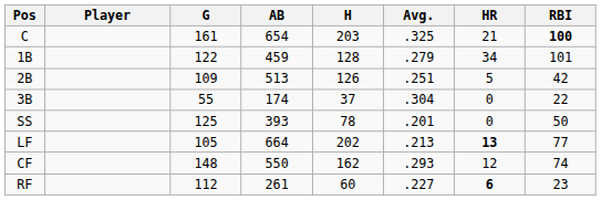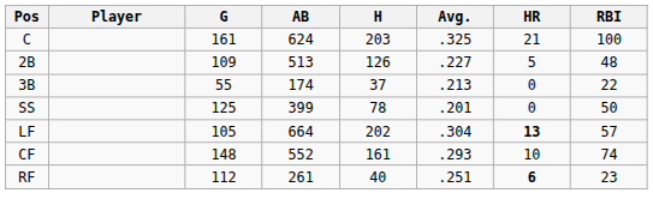C | AB: 654 -> 624
C | RBI: bold -> normal
- row: 1B | 122 | 459 | 128 | .279 | 34 | 101
2B | Avg.: .251 -> .227
2B | RBI: 42 -> 48
3B | Avg.: .304 -> .213
SS | AB: 393 -> 399
LF | Avg.: .213 -> .304
LF | RBI: 77 -> 57
CF | AB: 550 -> 552
CF | H: 162 -> 161
CF | HR: 12 -> 10
RF | H: 60 -> 40
RF | Avg.: .227 -> .251
